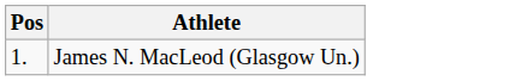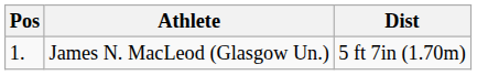+ column: Dist | 5 ft 7in (1.70m)
